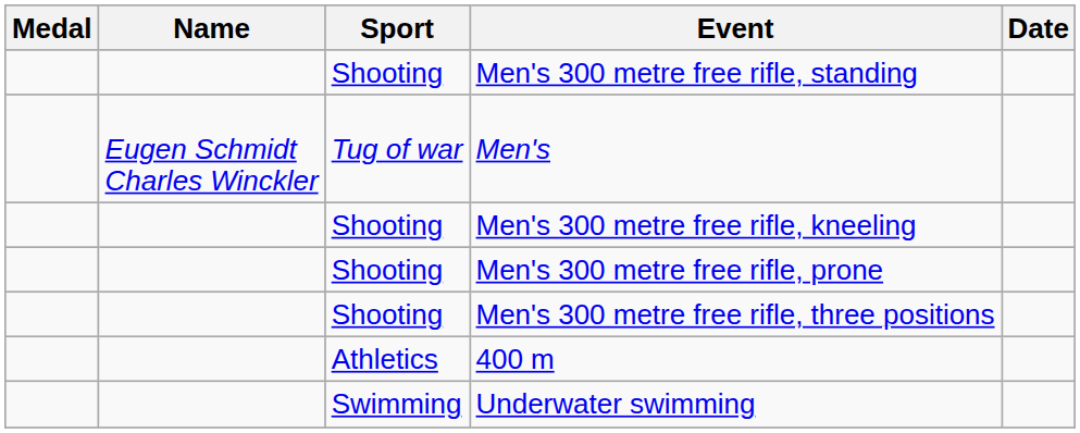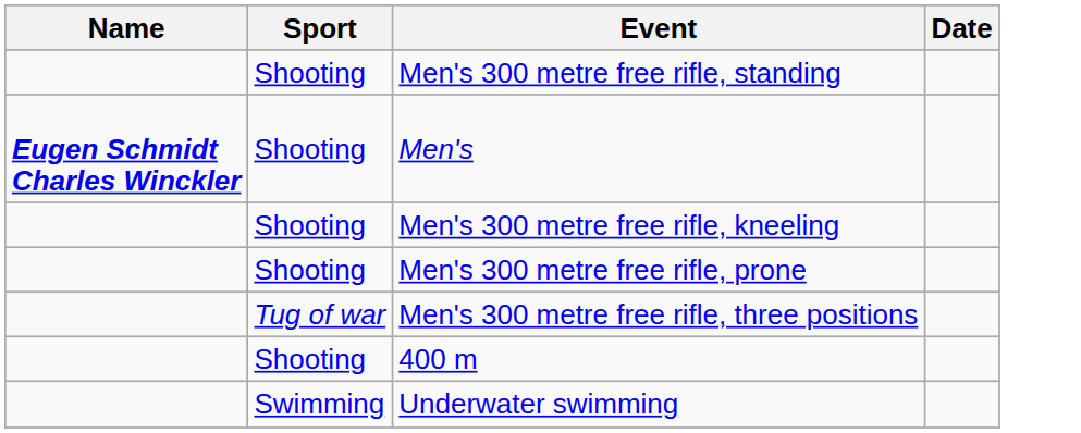- column: Medal
Men's | Name: normal -> bold
Men's | Sport: Tug of war -> Shooting
Men's 300 metre free rifle, three positions | Sport: Shooting -> Tug of war
400 m | Sport: Athletics -> Shooting
